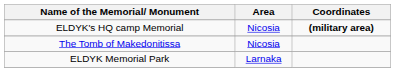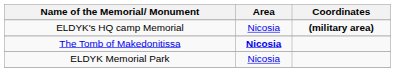The Tomb of Makedonitissa | Area: normal -> bold
ELDYK Memorial Park | Area: Larnaka -> Nicosia
